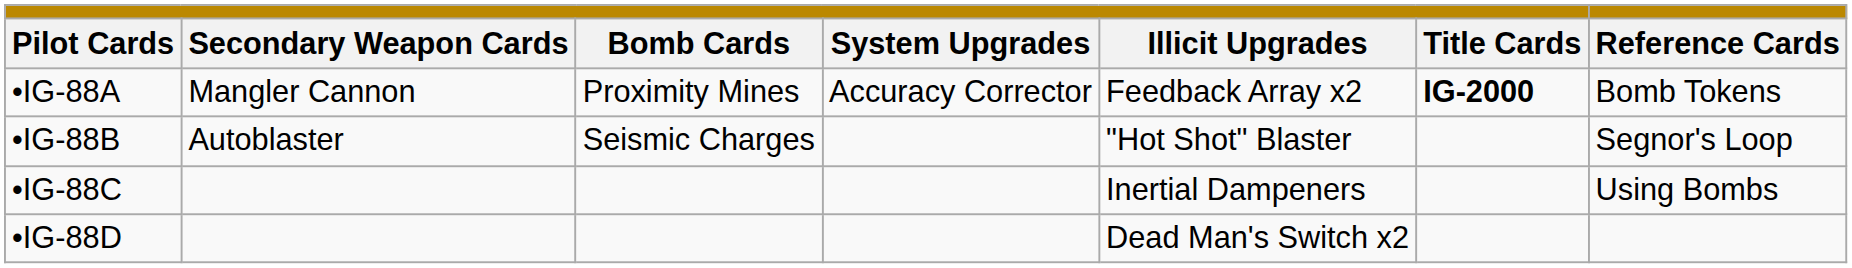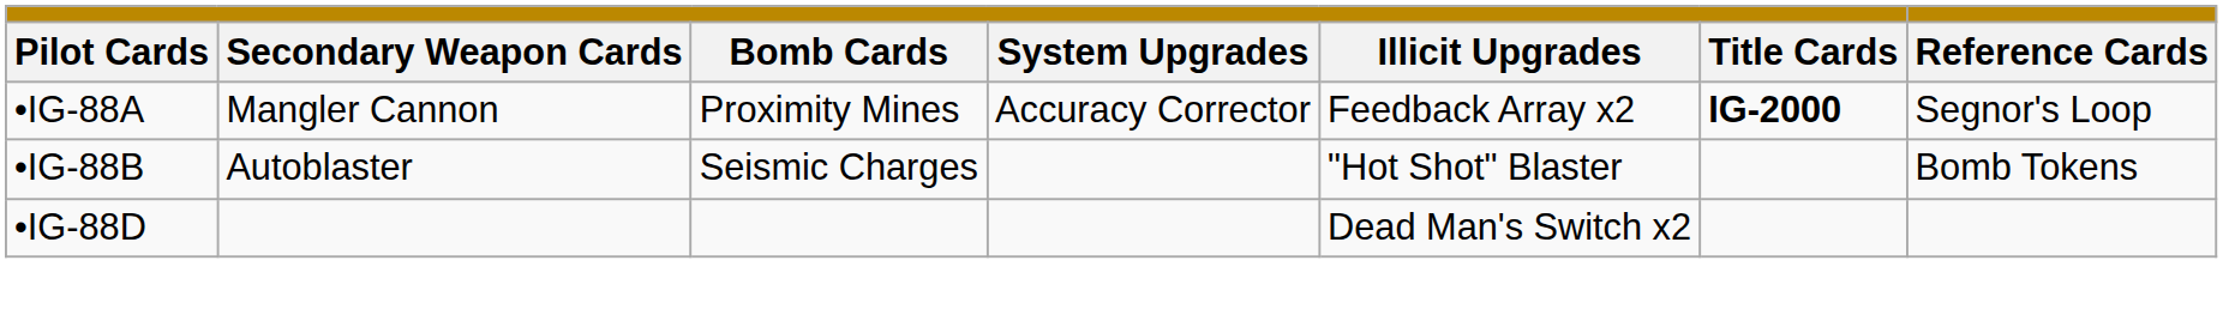•IG-88A | column 7: Bomb Tokens -> Segnor's Loop
•IG-88B | column 7: Segnor's Loop -> Bomb Tokens
- row: •IG-88C | Inertial Dampeners | Using Bombs
